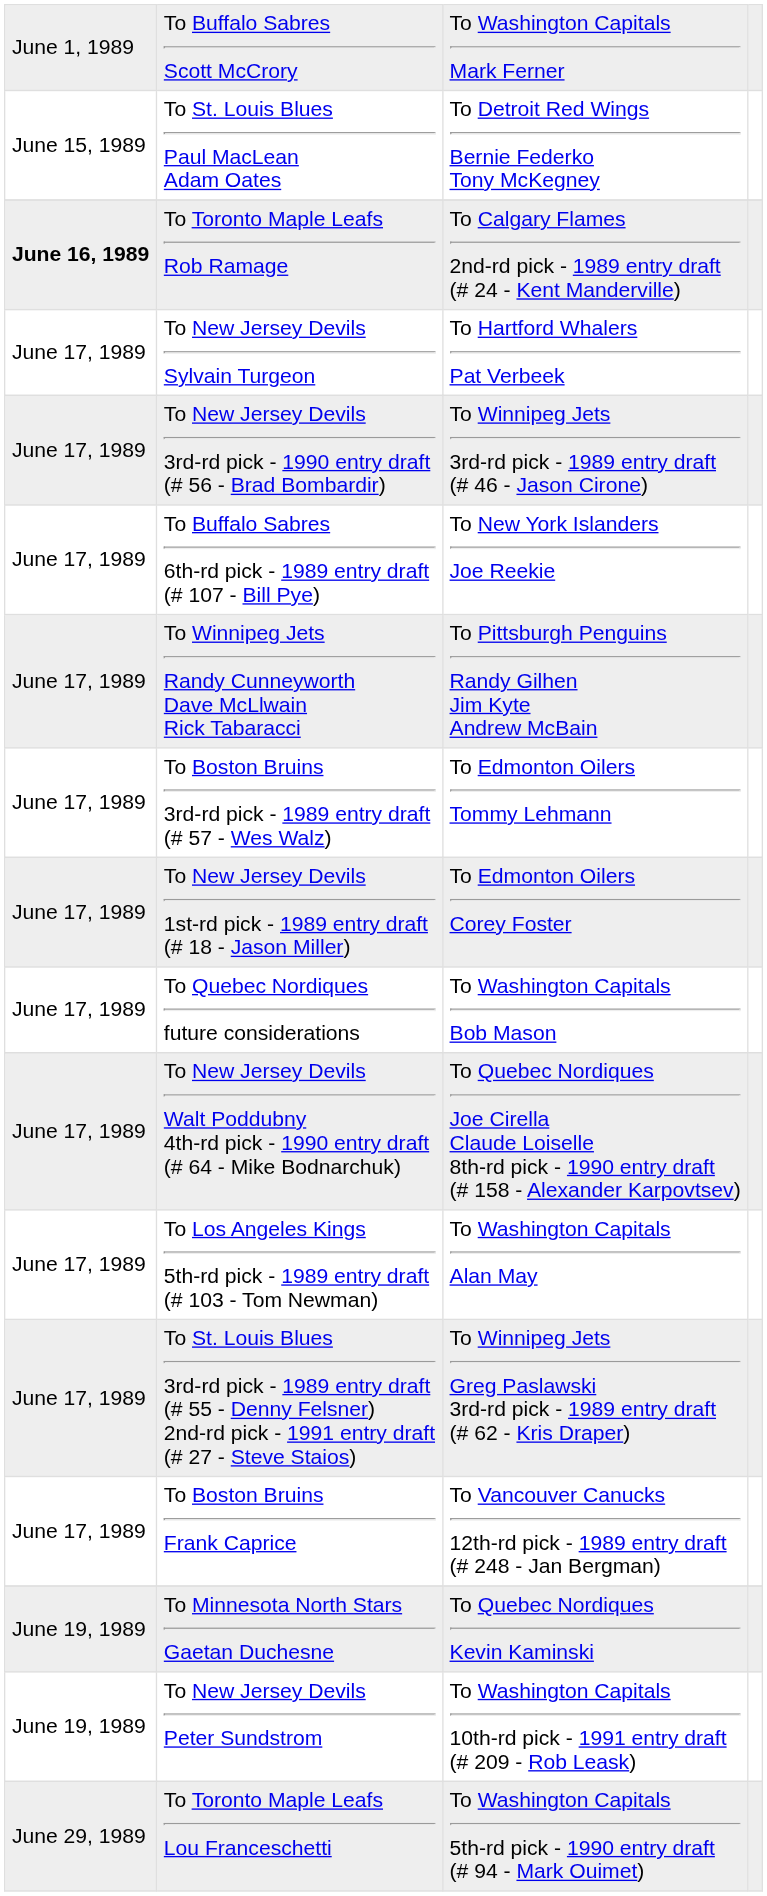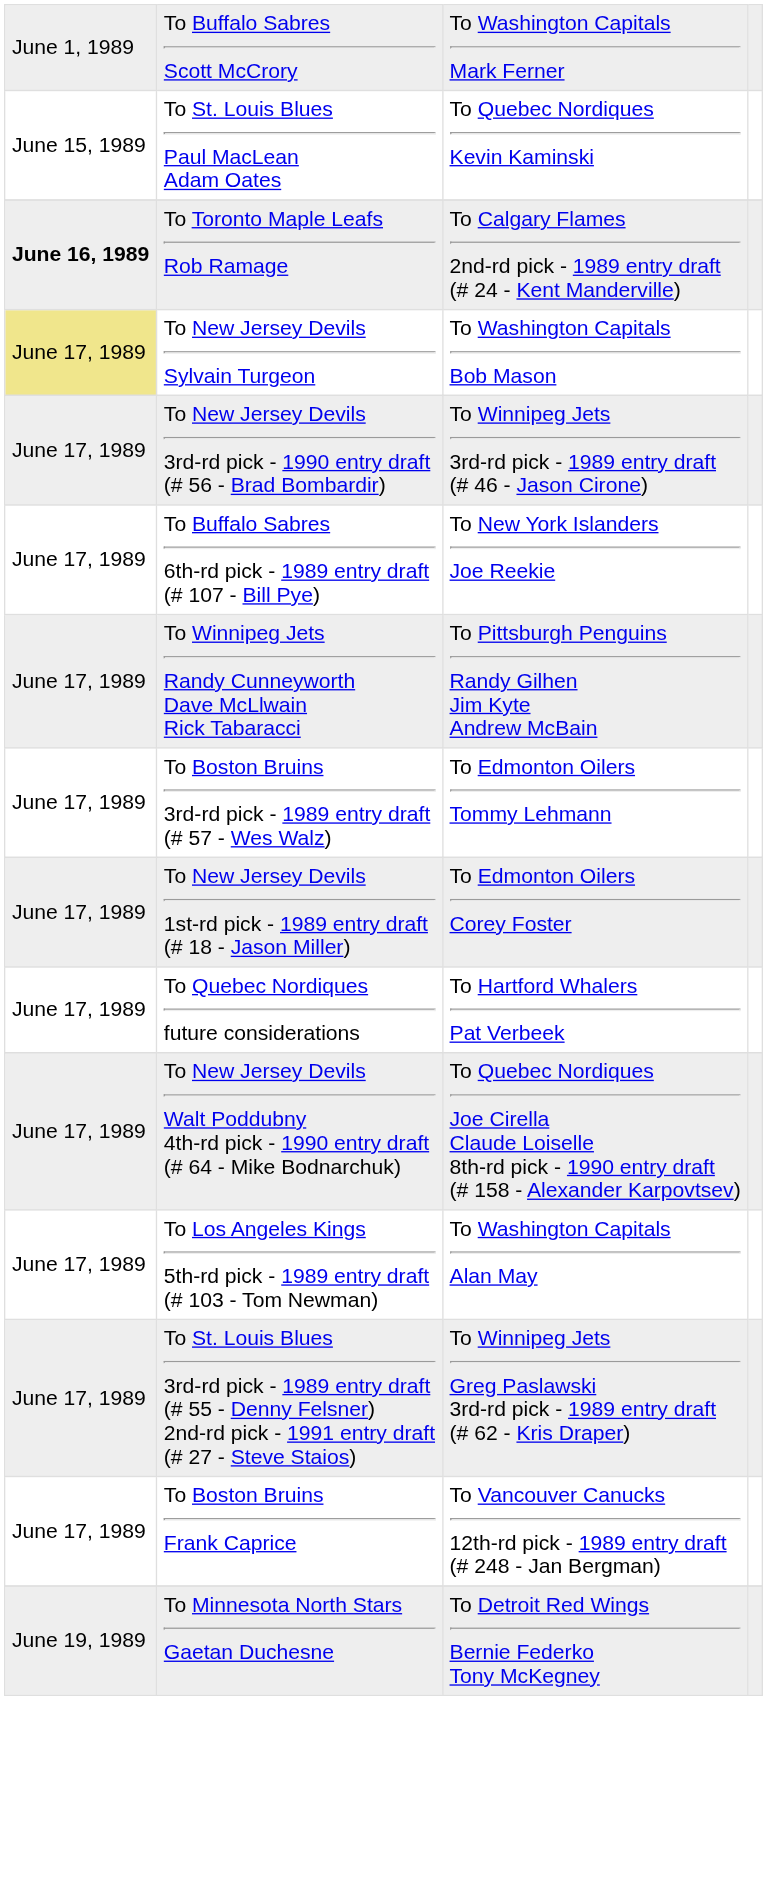To St. Louis Blues Paul MacLean Adam Oates | column 3: To Detroit Red Wings Bernie Federko Tony McKegney -> To Quebec Nordiques Kevin Kaminski
To New Jersey Devils Sylvain Turgeon | column 1: no background -> khaki background
To New Jersey Devils Sylvain Turgeon | column 3: To Hartford Whalers Pat Verbeek -> To Washington Capitals Bob Mason
To Quebec Nordiques future considerations | column 3: To Washington Capitals Bob Mason -> To Hartford Whalers Pat Verbeek
To Minnesota North Stars Gaetan Duchesne | column 3: To Quebec Nordiques Kevin Kaminski -> To Detroit Red Wings Bernie Federko Tony McKegney
- row: June 19, 1989 | To New Jersey Devils Peter Sundstrom | To Washington Capitals 10th-rd pick - 1991 entry draft (# 209 - Rob Leask)
- row: June 29, 1989 | To Toronto Maple Leafs Lou Franceschetti | To Washington Capitals 5th-rd pick - 1990 entry draft (# 94 - Mark Ouimet)
